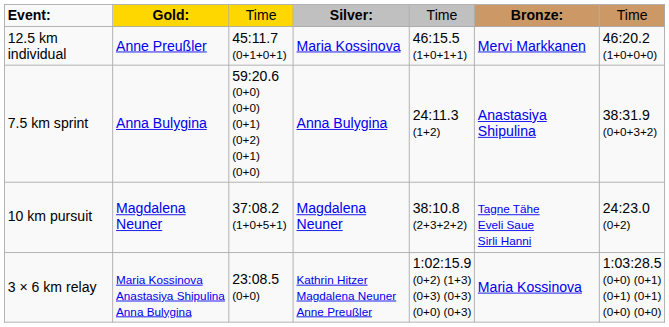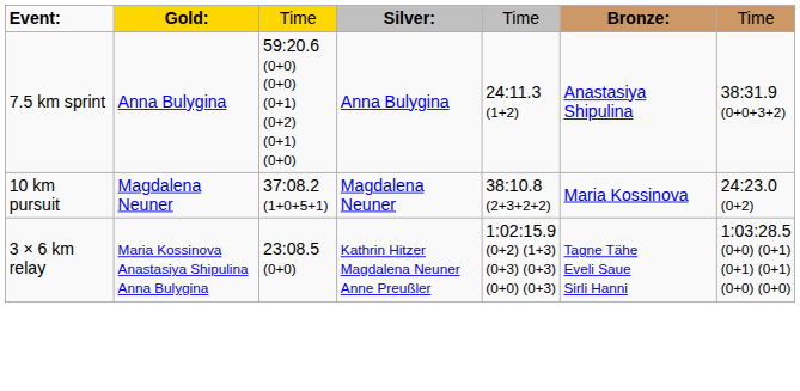- row: 12.5 km individual | Anne Preußler | 45:11.7 (0+1+0+1) | Maria Kossinova | 46:15.5 (1+0+1+1) | Mervi Markkanen | 46:20.2 (1+0+0+0)
10 km pursuit | column 6: Tagne Tähe Eveli Saue Sirli Hanni -> Maria Kossinova
3 × 6 km relay | column 6: Maria Kossinova -> Tagne Tähe Eveli Saue Sirli Hanni
